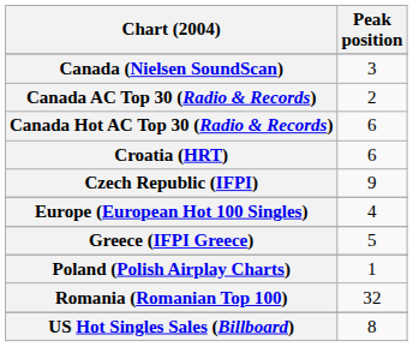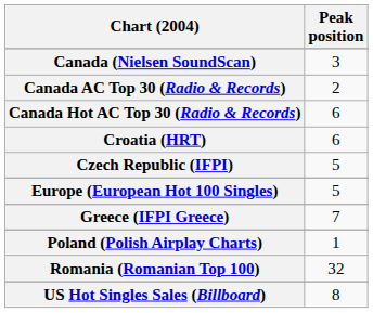Czech Republic (IFPI) | Peak position: 9 -> 5
Europe (European Hot 100 Singles) | Peak position: 4 -> 5
Greece (IFPI Greece) | Peak position: 5 -> 7
